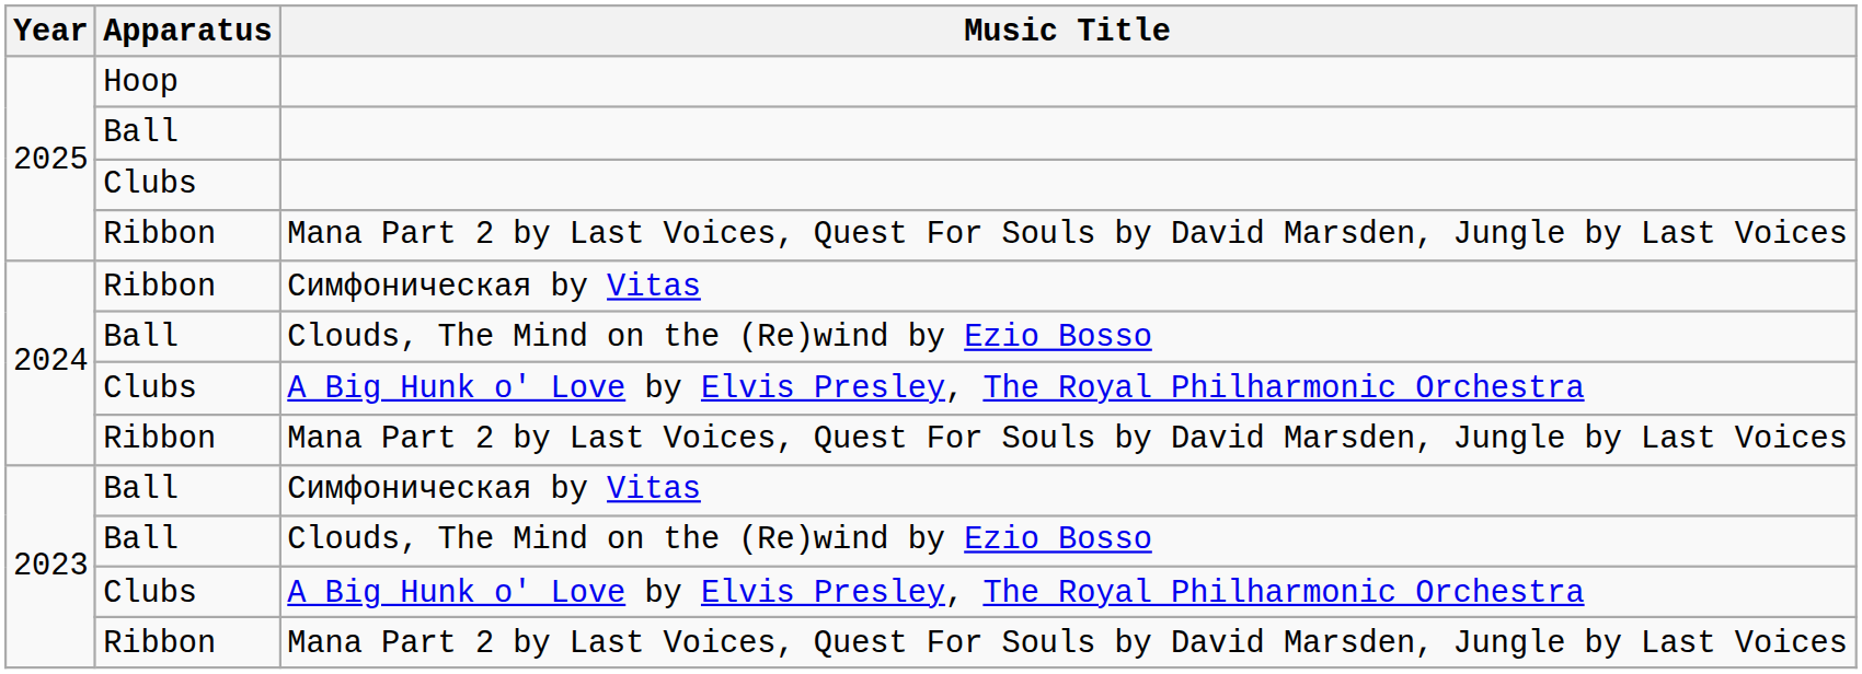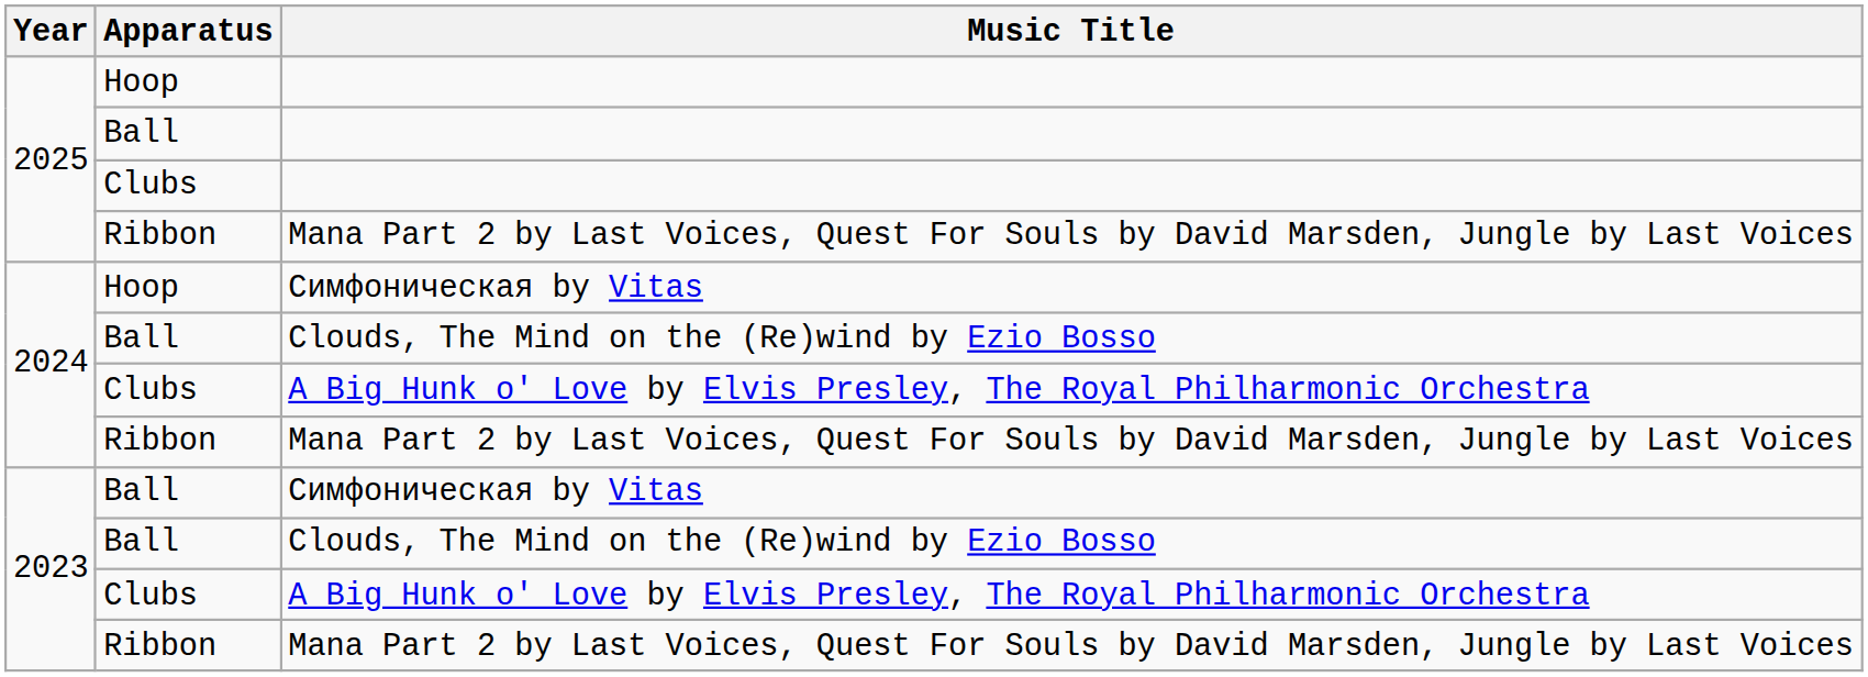2024 / Симфоническая by Vitas | Apparatus: Ribbon -> Hoop
